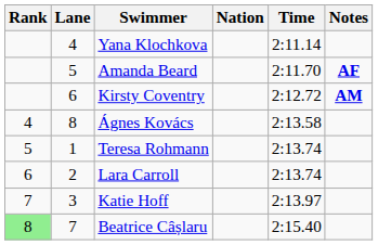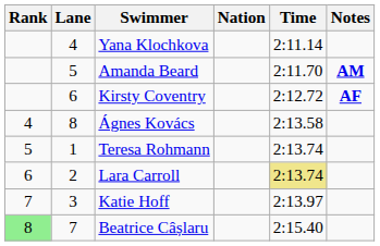Amanda Beard | Notes: AF -> AM
Kirsty Coventry | Notes: AM -> AF
Lara Carroll | Time: no background -> khaki background
